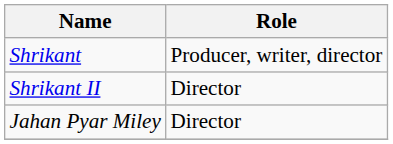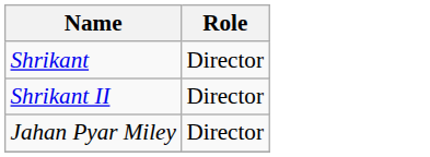Shrikant | Role: Producer, writer, director -> Director
